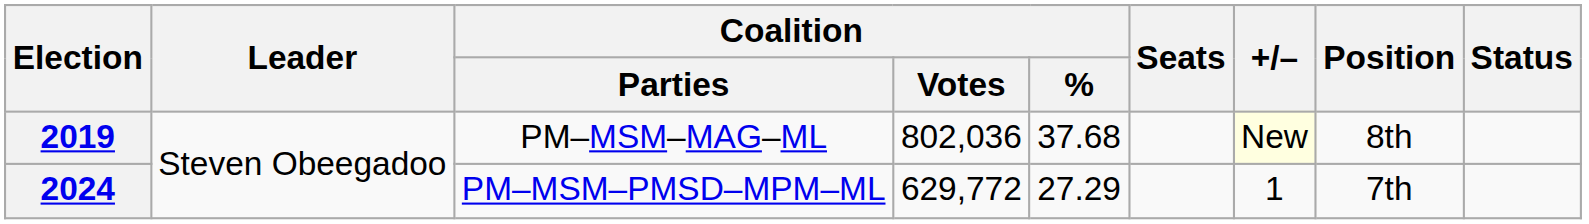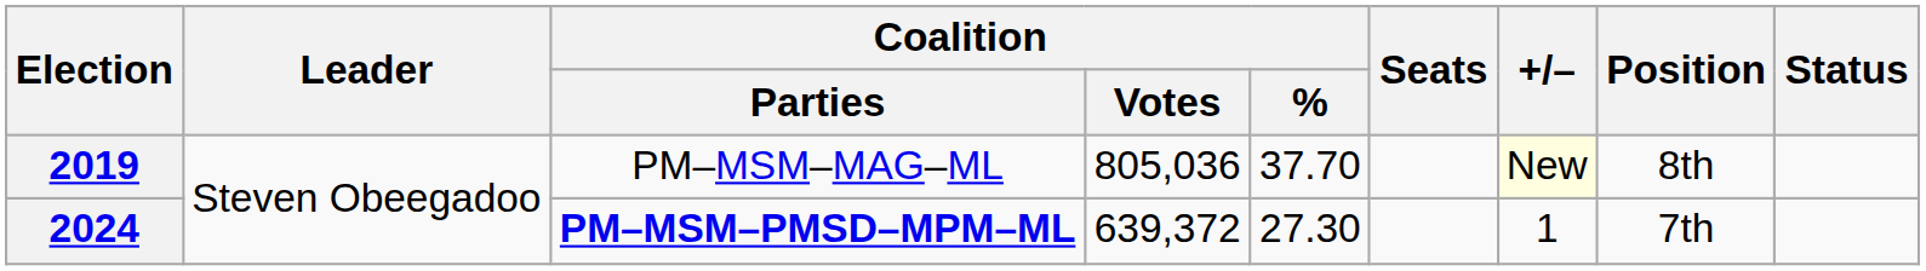2019 | Coalition / Votes: 802,036 -> 805,036
2019 | Coalition / %: 37.68 -> 37.70
2024 | Coalition / Parties: normal -> bold
2024 | Coalition / Votes: 629,772 -> 639,372
2024 | Coalition / %: 27.29 -> 27.30
